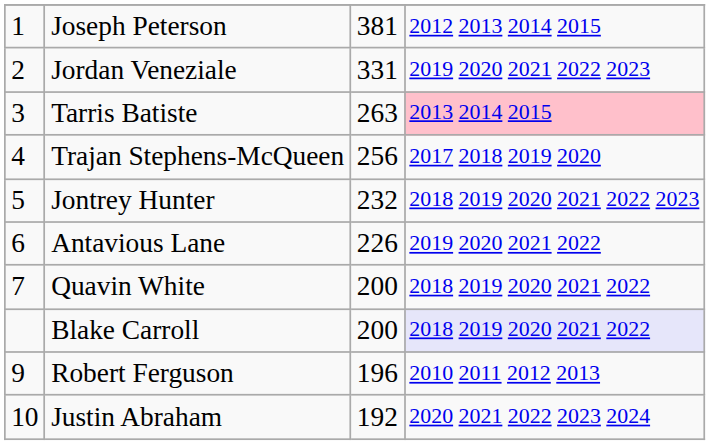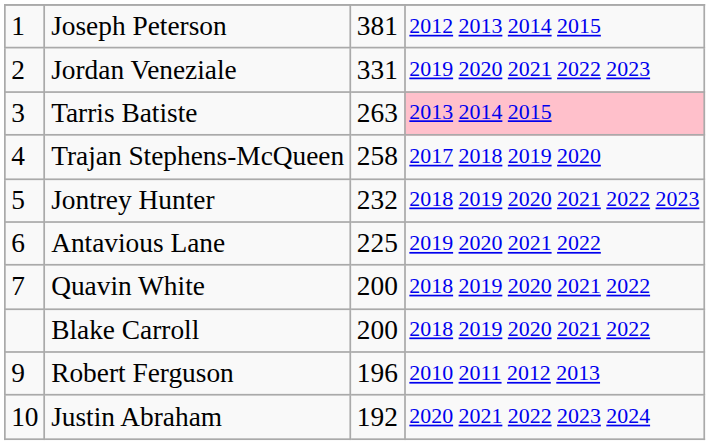Trajan Stephens-McQueen | column 3: 256 -> 258
Antavious Lane | column 3: 226 -> 225
Blake Carroll | column 4: lavender background -> no background
